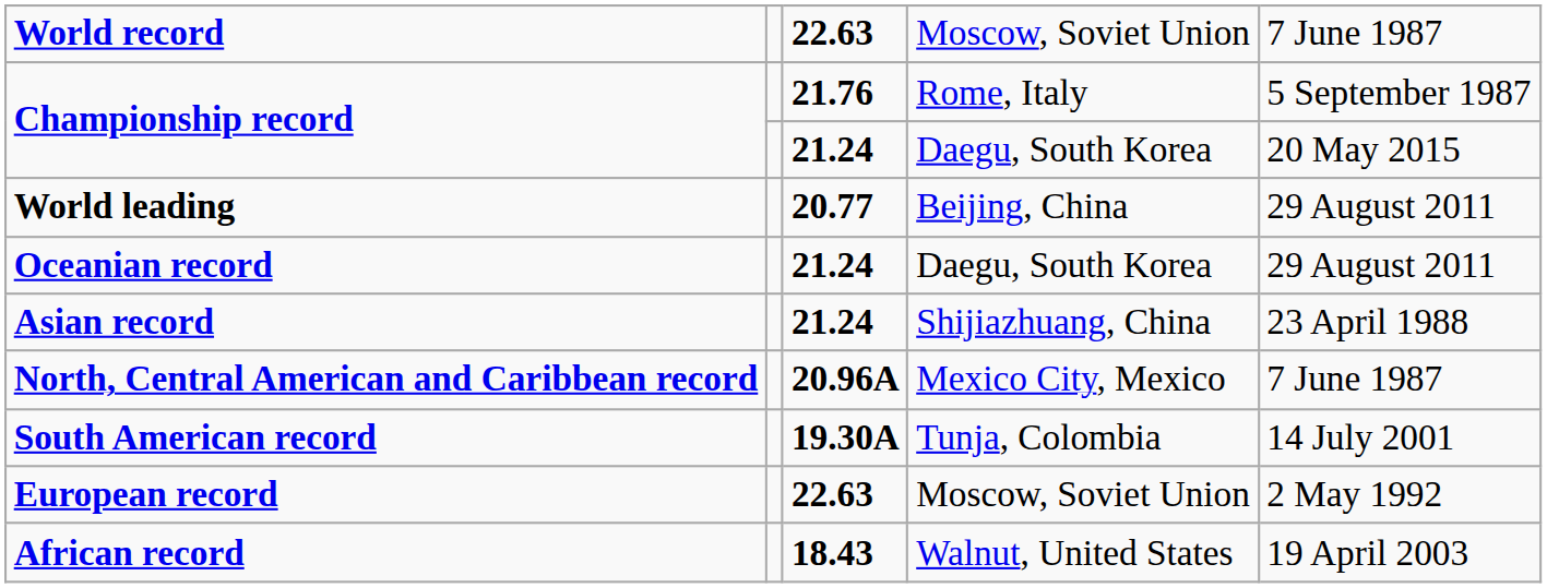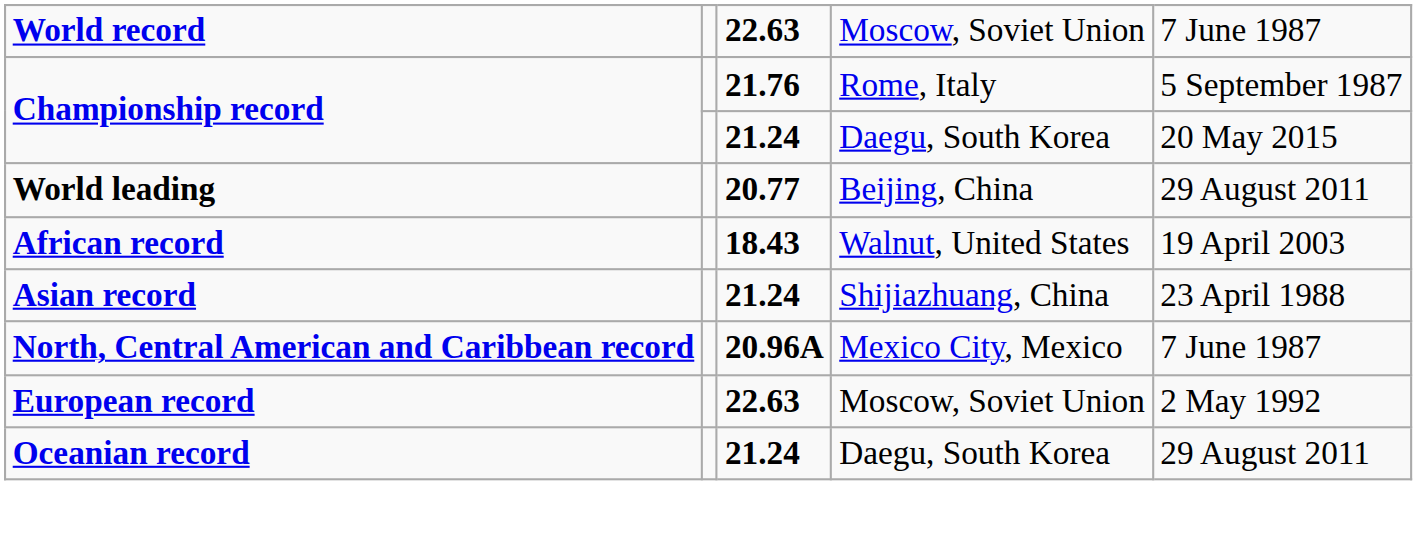rows swapped: African record <-> Oceanian record
- row: South American record | 19.30A | Tunja, Colombia | 14 July 2001
